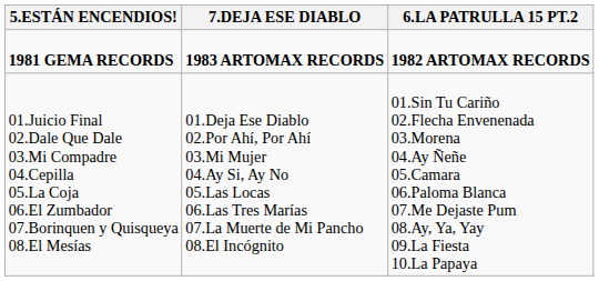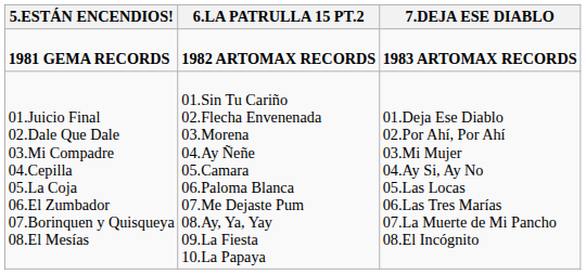columns swapped: 6.LA PATRULLA 15 PT.2 <-> 7.DEJA ESE DIABLO
